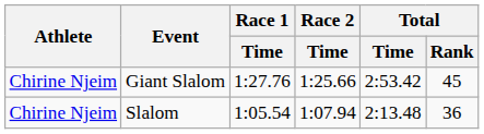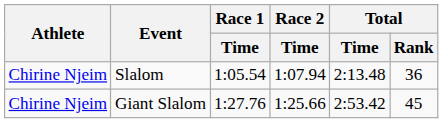rows swapped: Giant Slalom <-> Slalom
